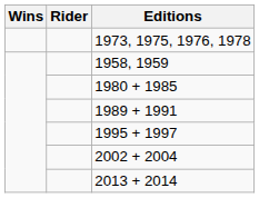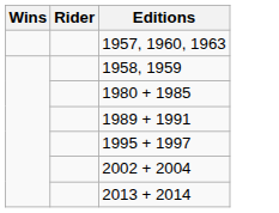- row: 1973, 1975, 1976, 1978
+ row: 1957, 1960, 1963
